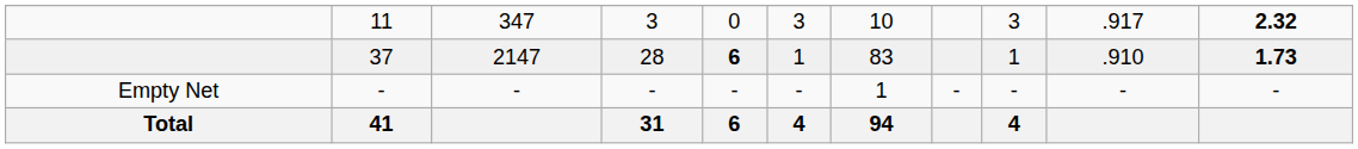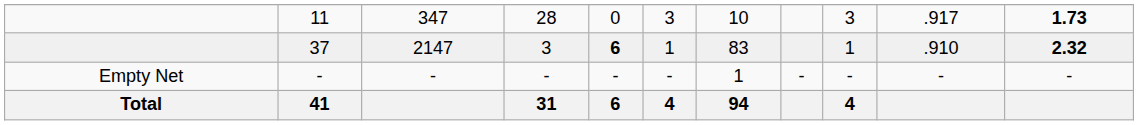11 | column 4: 3 -> 28
11 | column 11: 2.32 -> 1.73
37 | column 4: 28 -> 3
37 | column 11: 1.73 -> 2.32
